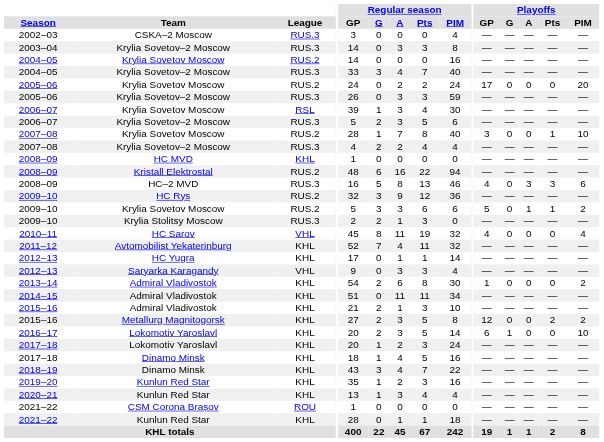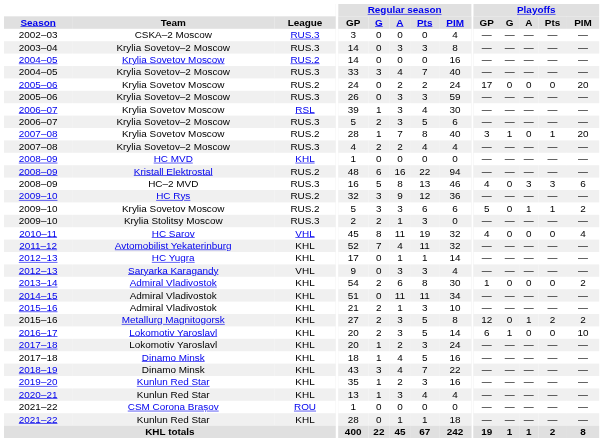2007–08 / Krylia Sovetov Moscow | Playoffs / G: 0 -> 1
2007–08 / Krylia Sovetov Moscow | Playoffs / PIM: 10 -> 20
2015–16 / Metallurg Magnitogorsk | Playoffs / A: 0 -> 1
